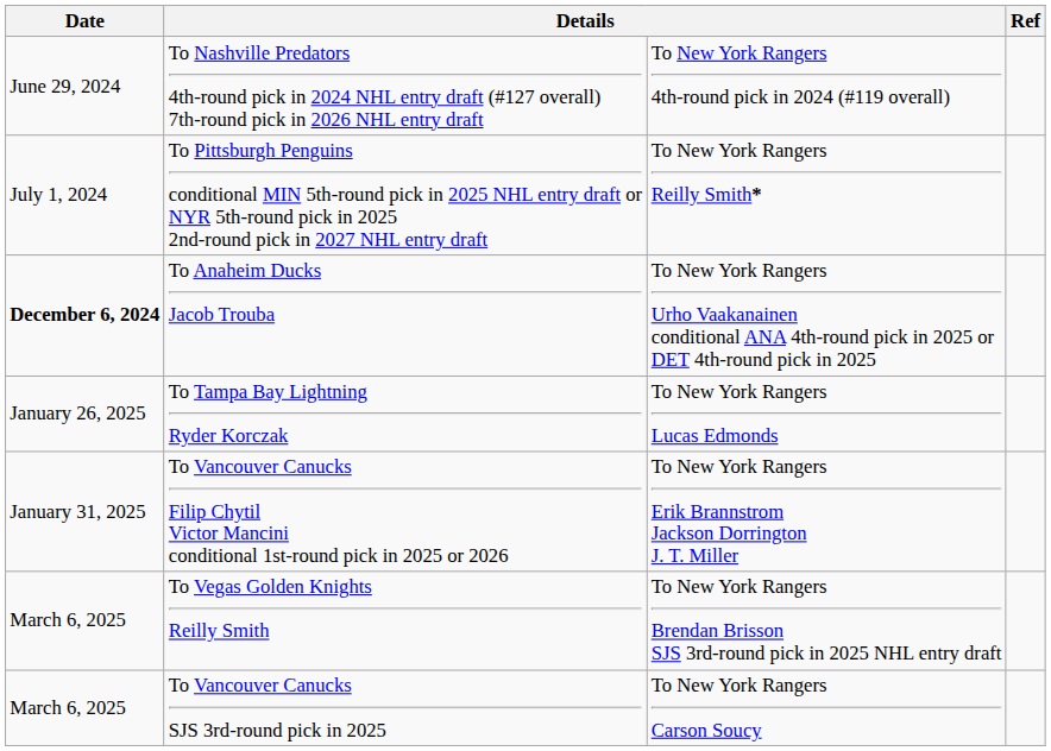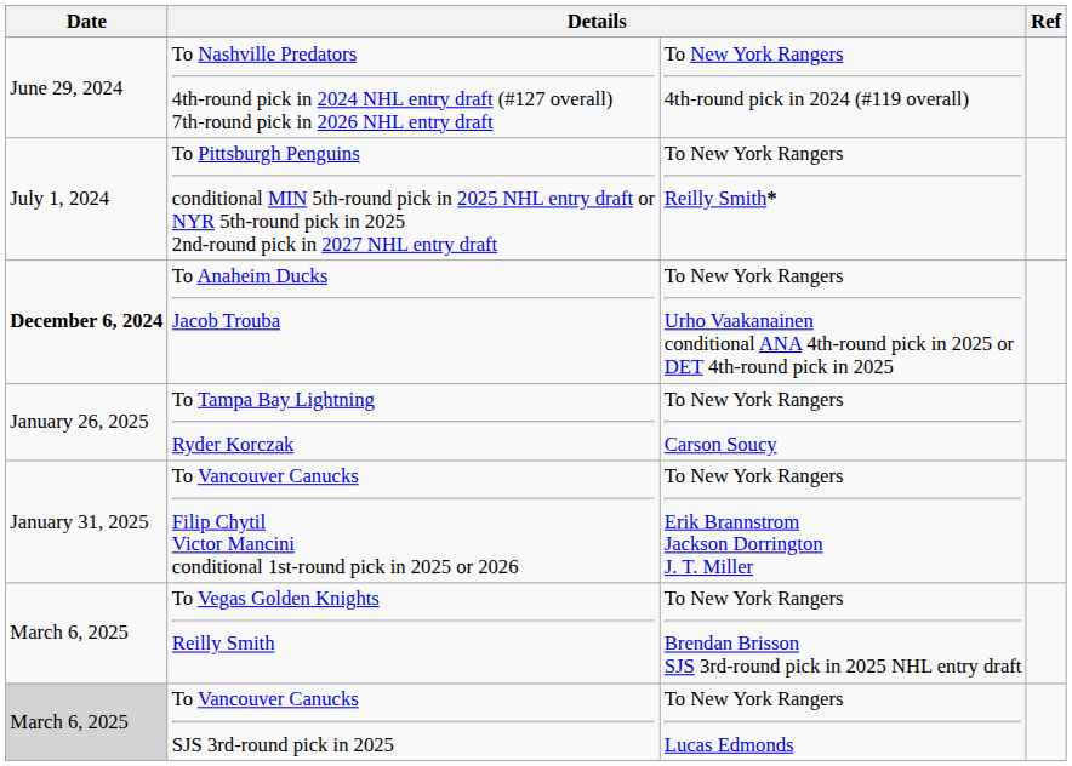To Tampa Bay Lightning Ryder Korczak | column 3: To New York Rangers Lucas Edmonds -> To New York Rangers Carson Soucy
To Vancouver Canucks SJS 3rd-round pick in 2025 | Date: no background -> lightgrey background
To Vancouver Canucks SJS 3rd-round pick in 2025 | column 3: To New York Rangers Carson Soucy -> To New York Rangers Lucas Edmonds
